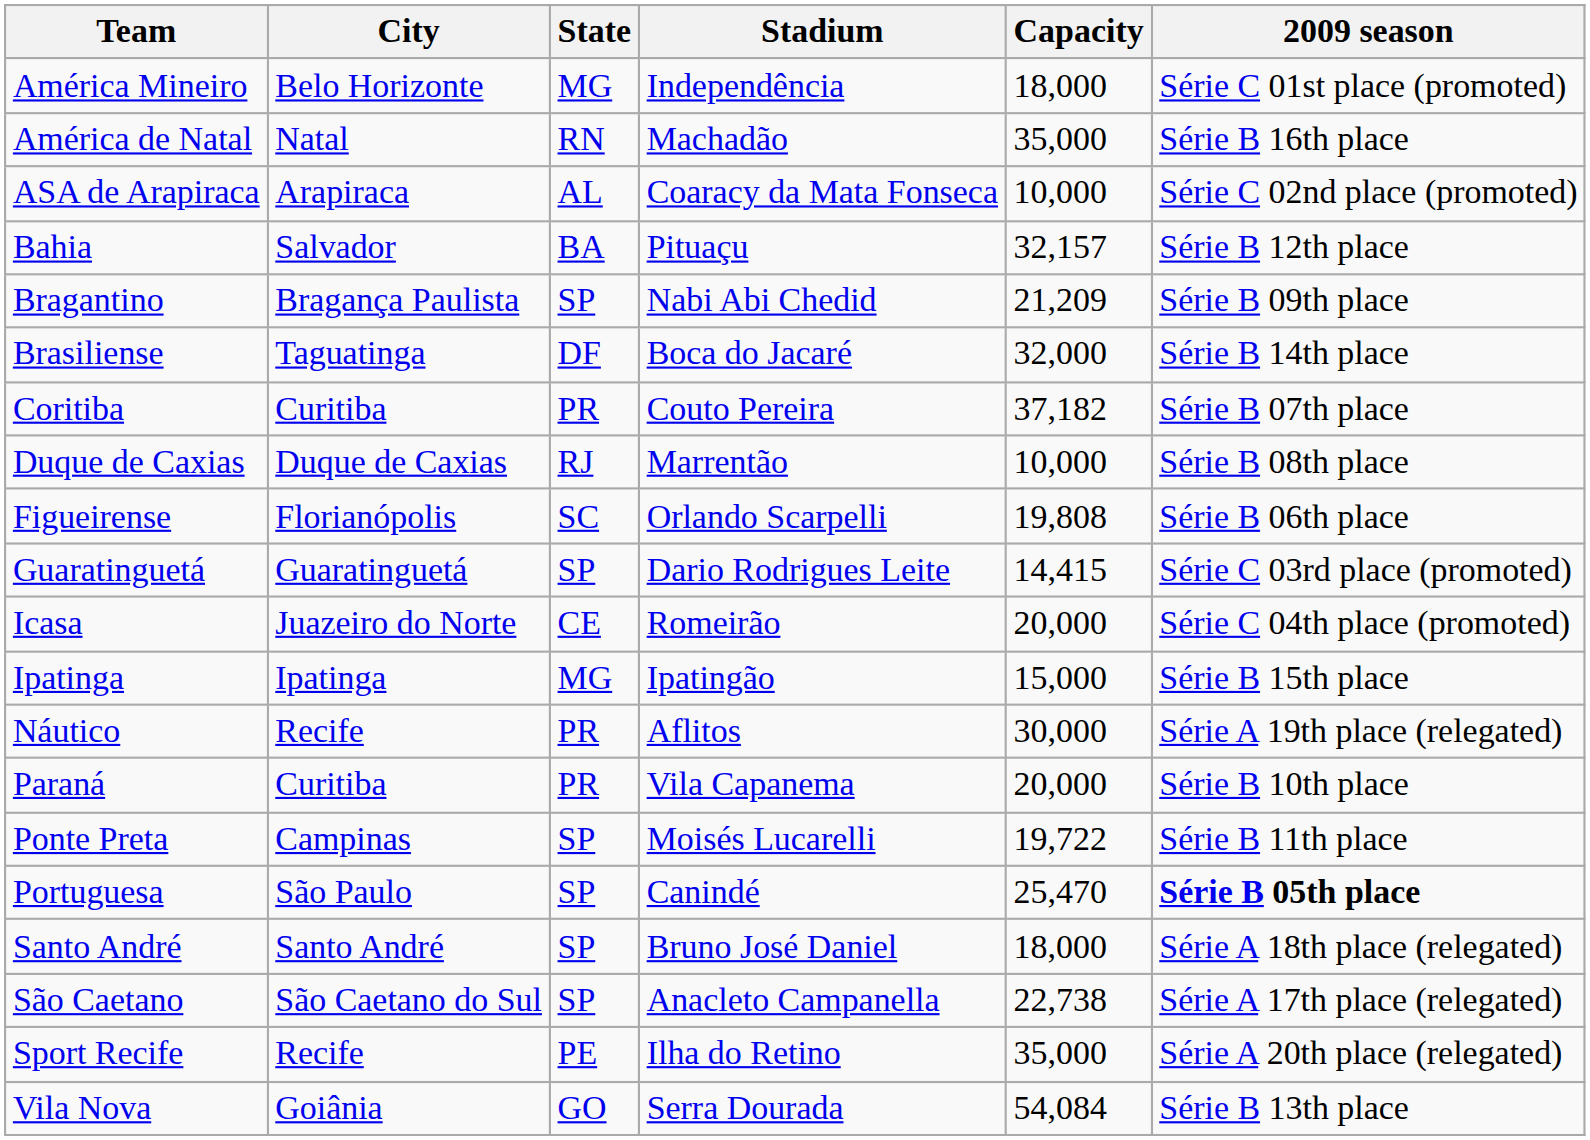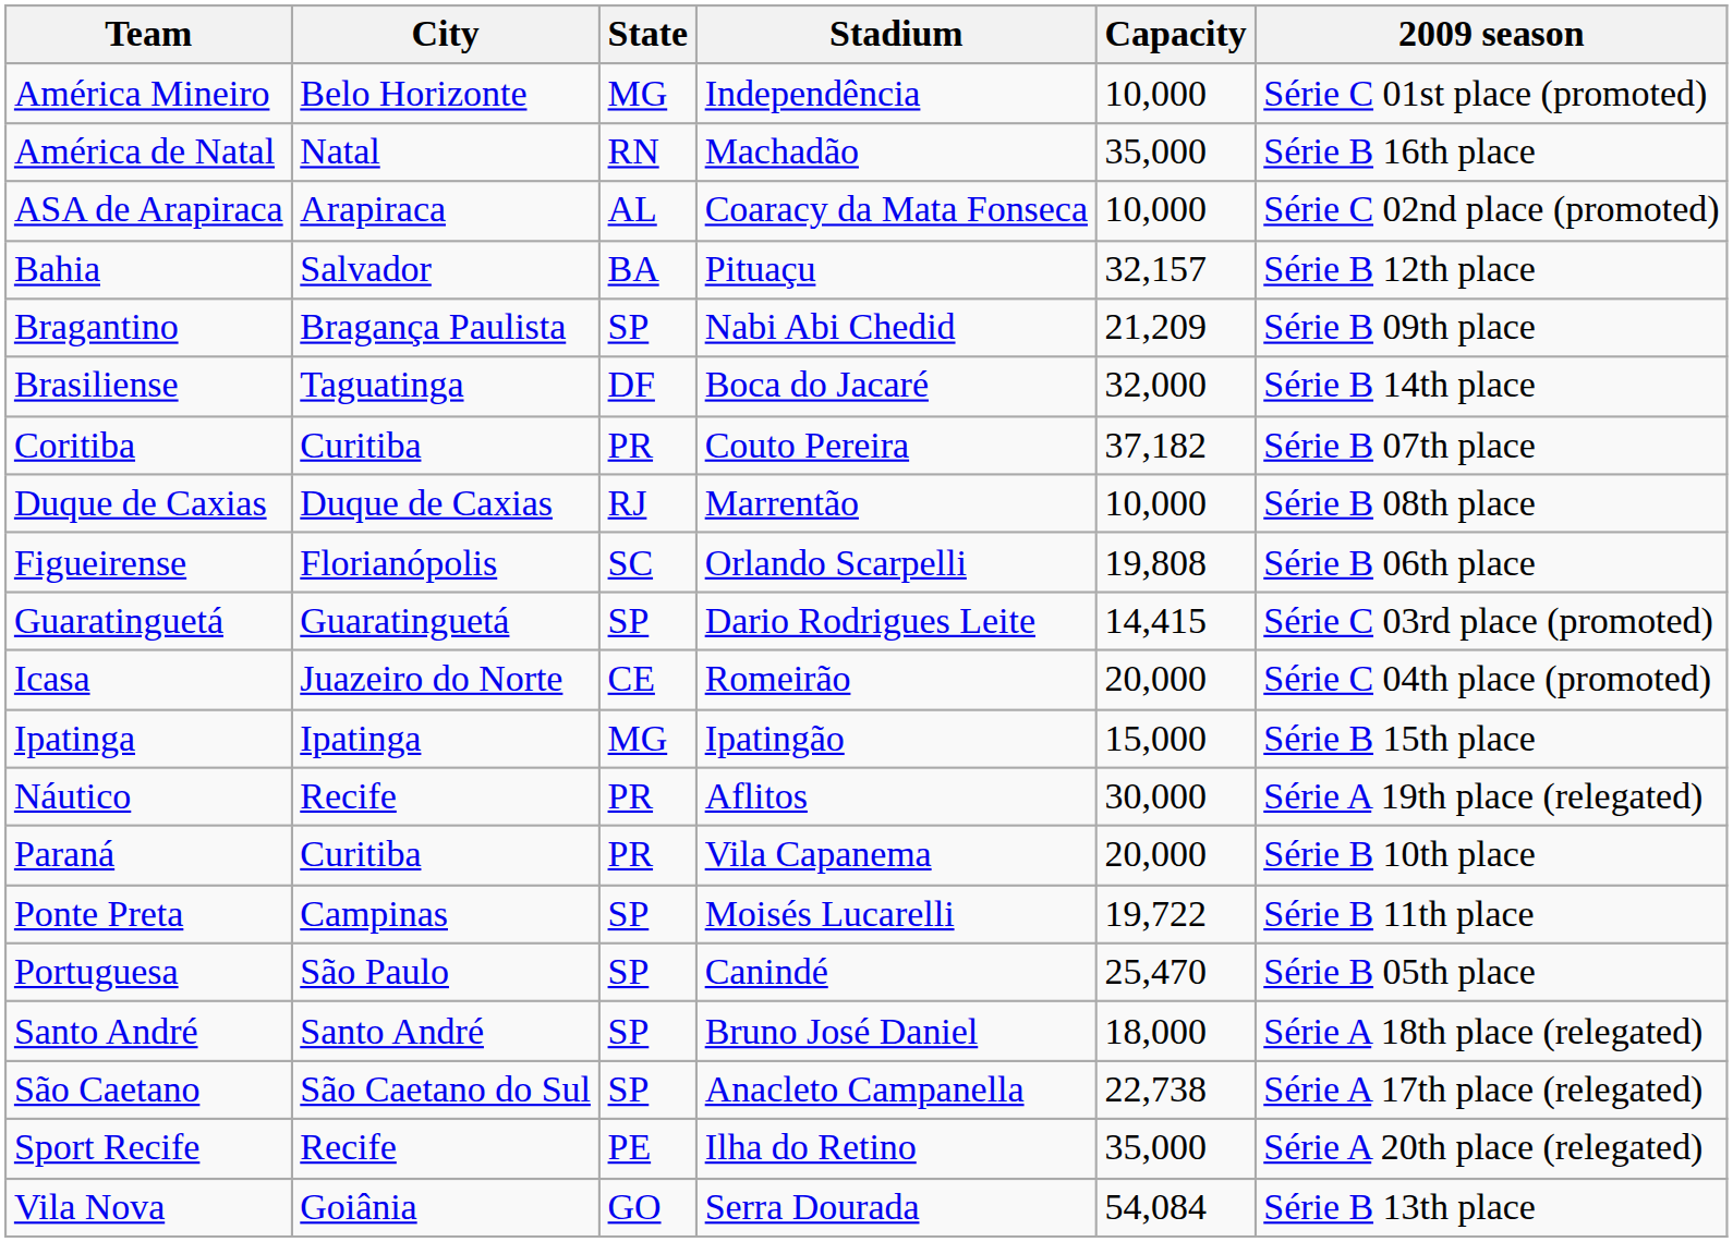América Mineiro | Capacity: 18,000 -> 10,000
Portuguesa | 2009 season: bold -> normal
